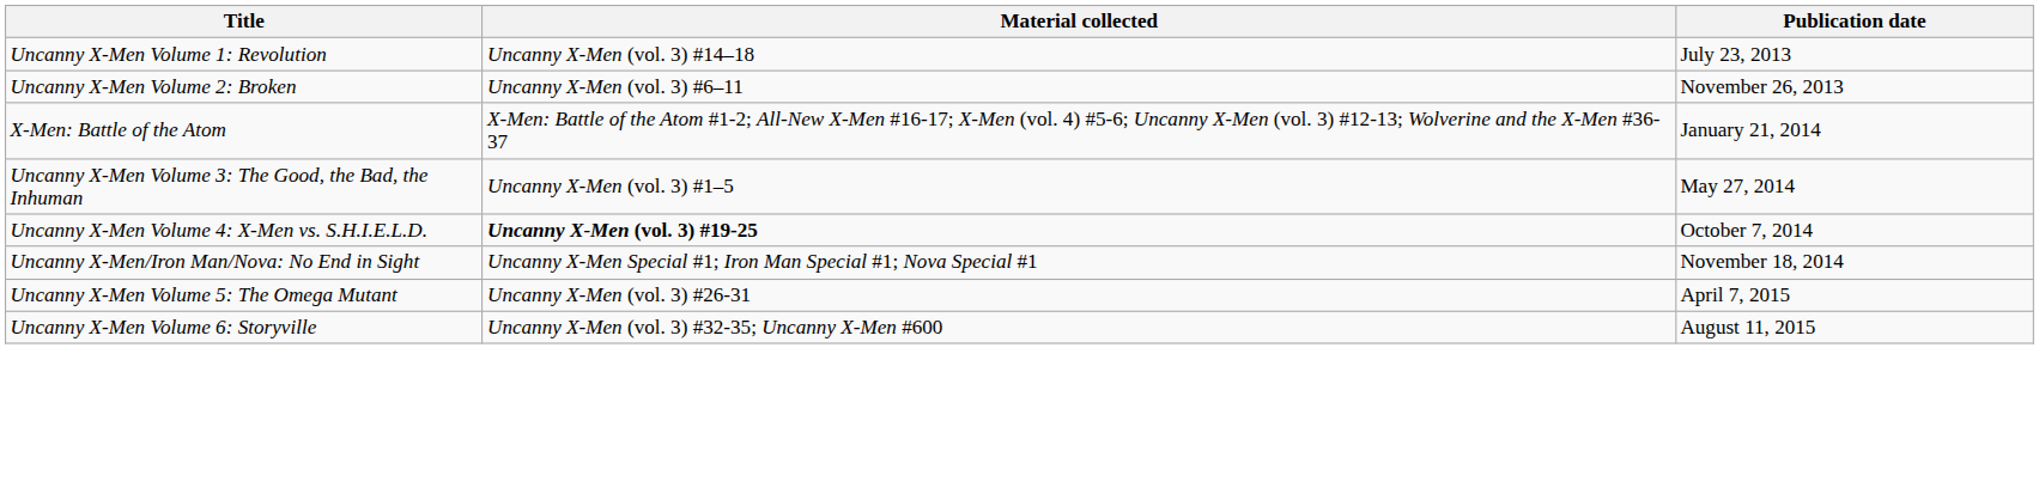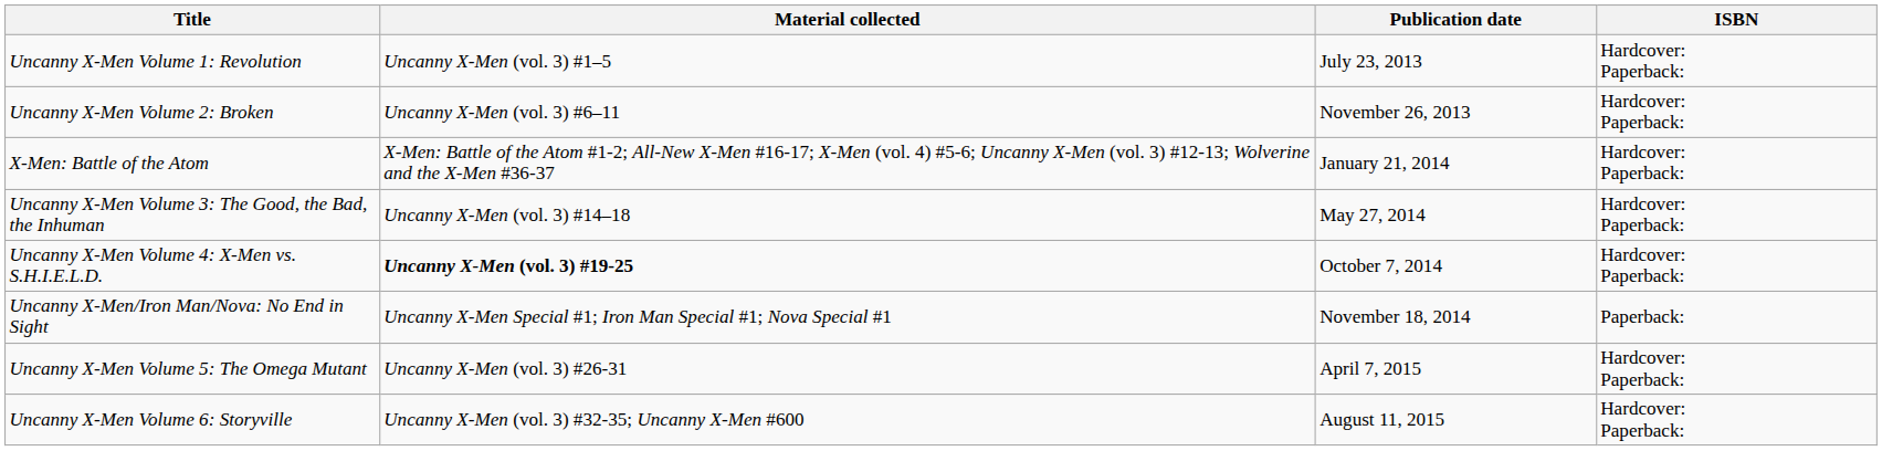+ column: ISBN | Hardcover: Paperback: | Hardcover: Paperback: | Hardcover: Paperback: | Hardcover: Paperback: | Hardcover: Paperback: | Paperback: | Hardcover: Paperback: | Hardcover: Paperback:
Uncanny X-Men Volume 1: Revolution | Material collected: Uncanny X-Men (vol. 3) #14–18 -> Uncanny X-Men (vol. 3) #1–5
Uncanny X-Men Volume 3: The Good, the Bad, the Inhuman | Material collected: Uncanny X-Men (vol. 3) #1–5 -> Uncanny X-Men (vol. 3) #14–18
